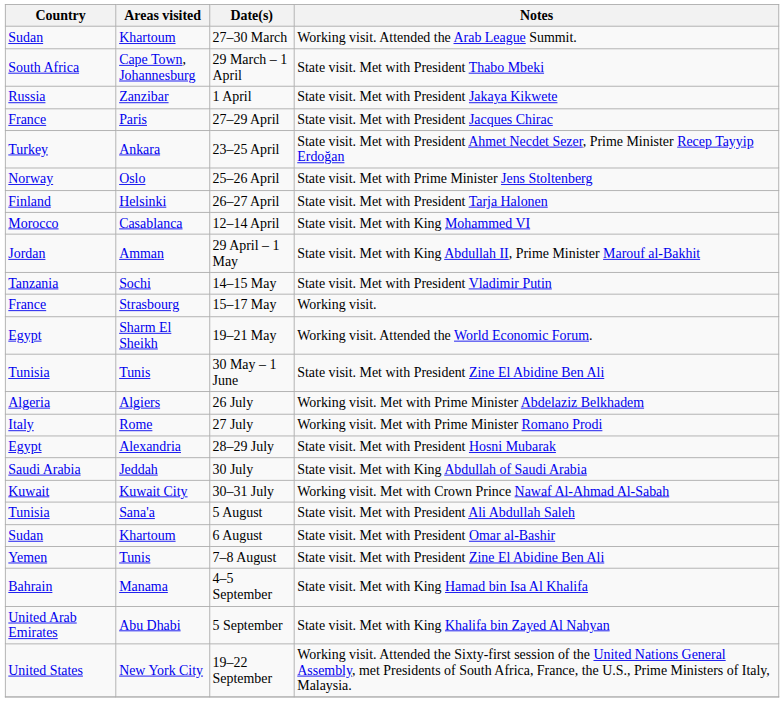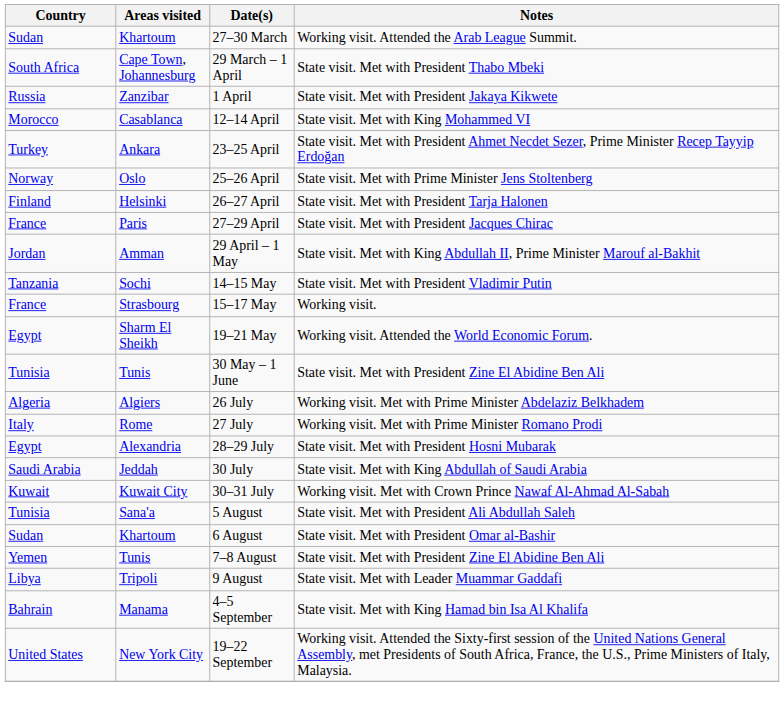rows swapped: 12–14 April <-> 27–29 April
+ row: Libya | Tripoli | 9 August | State visit. Met with Leader Muammar Gaddafi
- row: United Arab Emirates | Abu Dhabi | 5 September | State visit. Met with King Khalifa bin Zayed Al Nahyan
